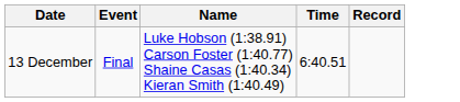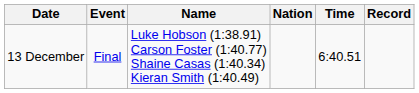+ column: Nation
